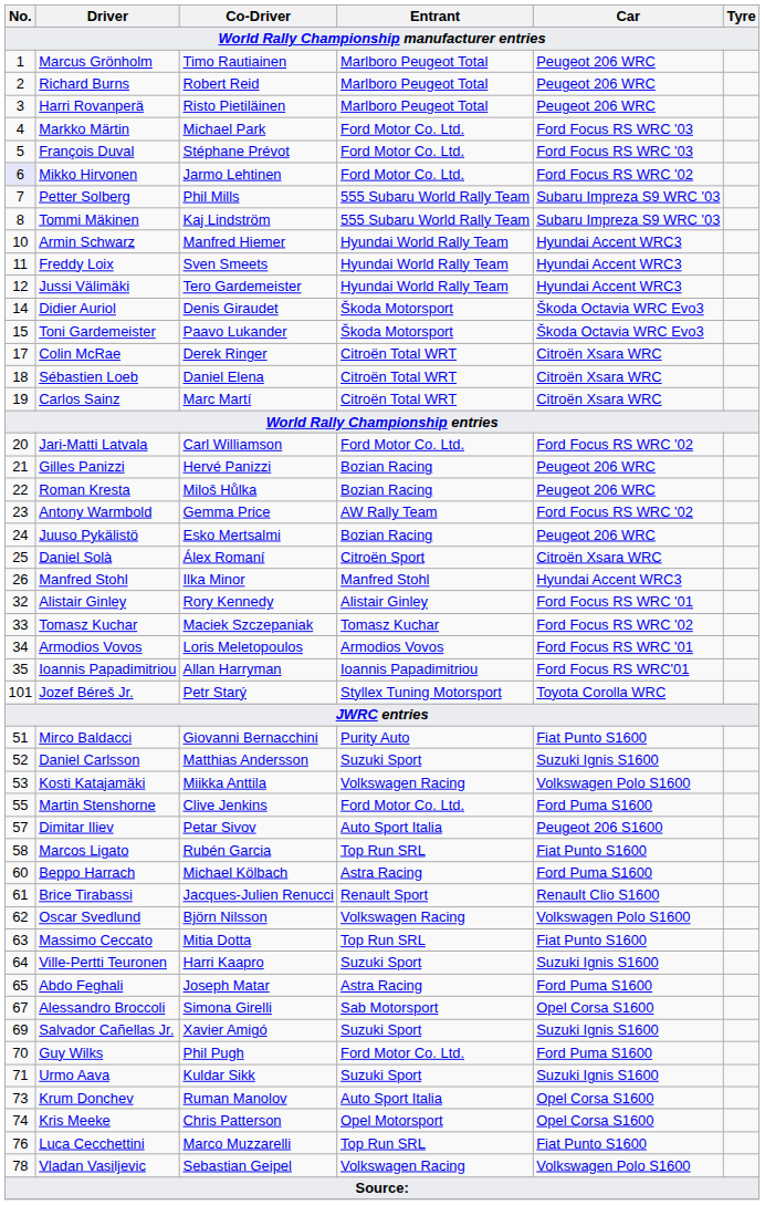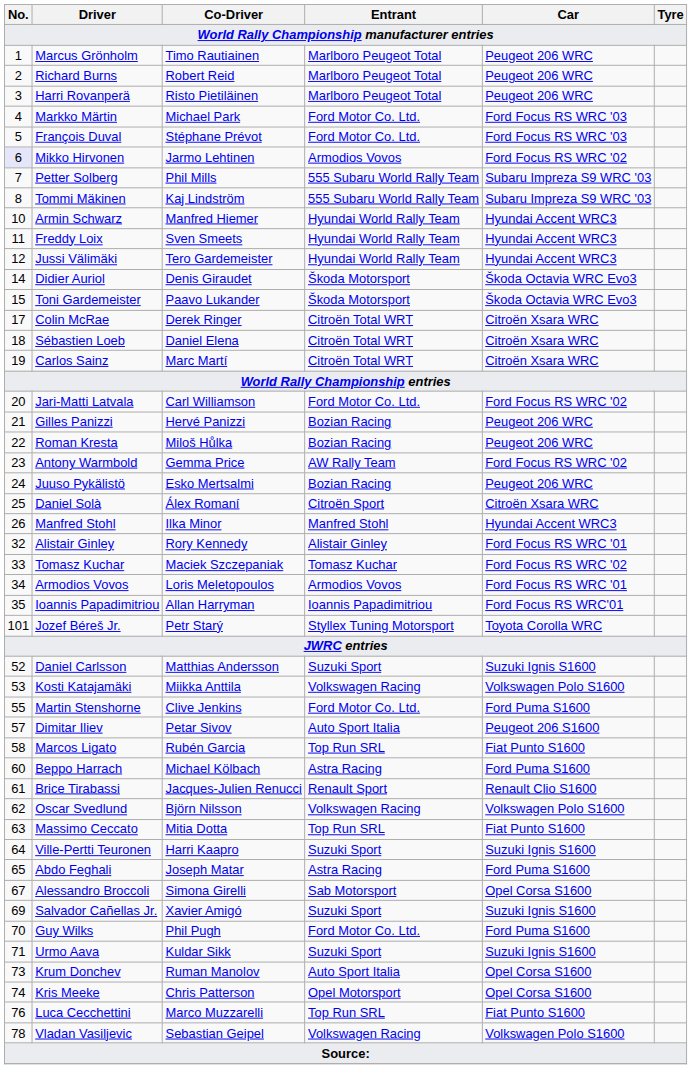Mikko Hirvonen | Entrant: Ford Motor Co. Ltd. -> Armodios Vovos
- row: 51 | Mirco Baldacci | Giovanni Bernacchini | Purity Auto | Fiat Punto S1600
